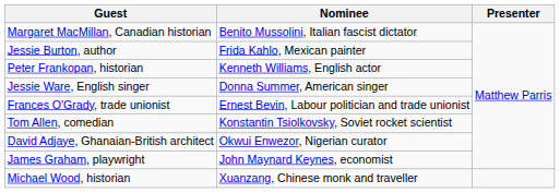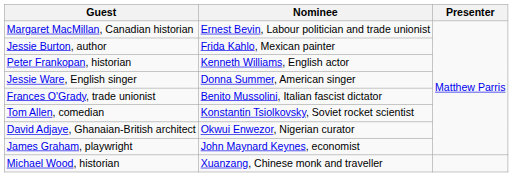Margaret MacMillan, Canadian historian | Nominee: Benito Mussolini, Italian fascist dictator -> Ernest Bevin, Labour politician and trade unionist
Frances O'Grady, trade unionist | Nominee: Ernest Bevin, Labour politician and trade unionist -> Benito Mussolini, Italian fascist dictator
